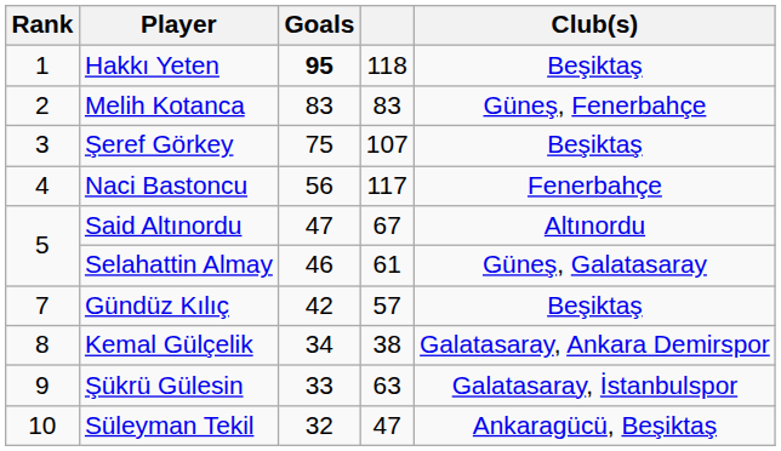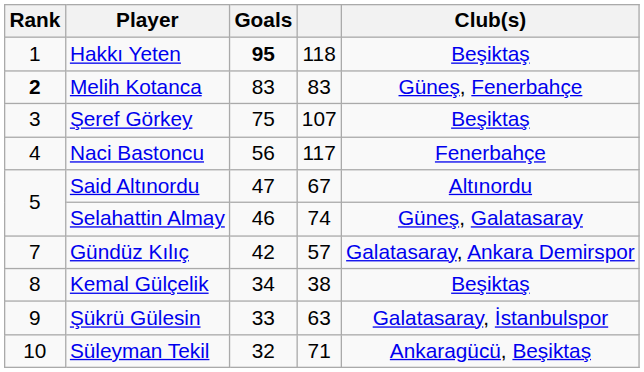Melih Kotanca | Rank: normal -> bold
Selahattin Almay | column 4: 61 -> 74
Gündüz Kılıç | Club(s): Beşiktaş -> Galatasaray, Ankara Demirspor
Kemal Gülçelik | Club(s): Galatasaray, Ankara Demirspor -> Beşiktaş
Süleyman Tekil | column 4: 47 -> 71
